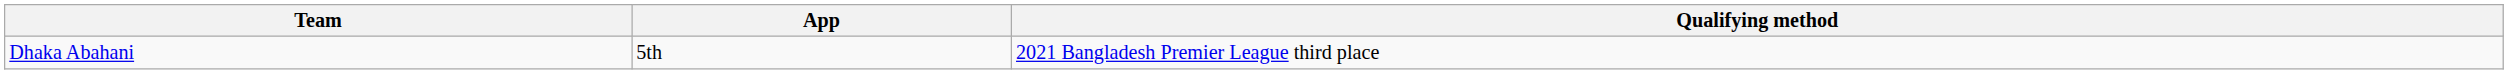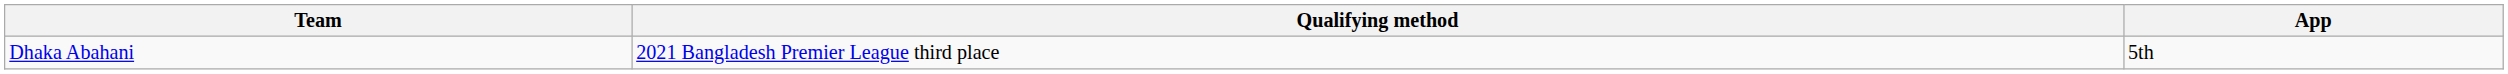columns swapped: Qualifying method <-> App
